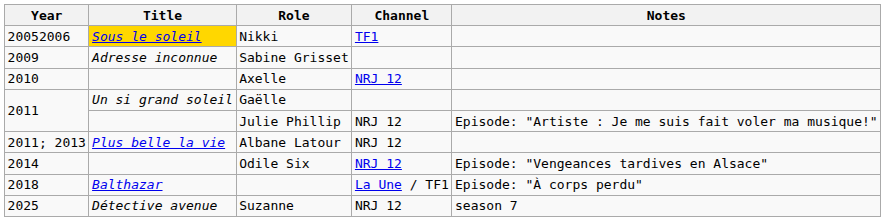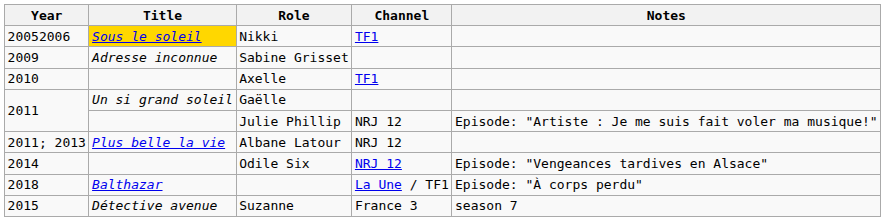Axelle | Channel: NRJ 12 -> TF1
Suzanne | Year: 2025 -> 2015
Suzanne | Channel: NRJ 12 -> France 3
